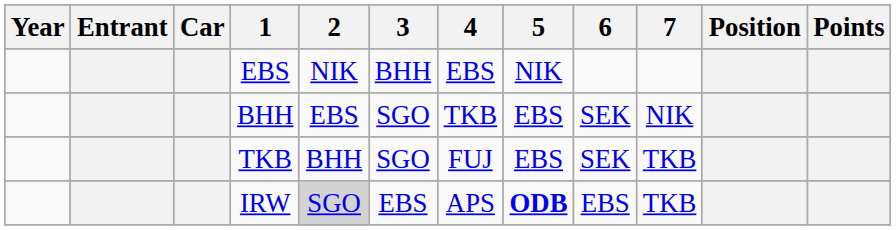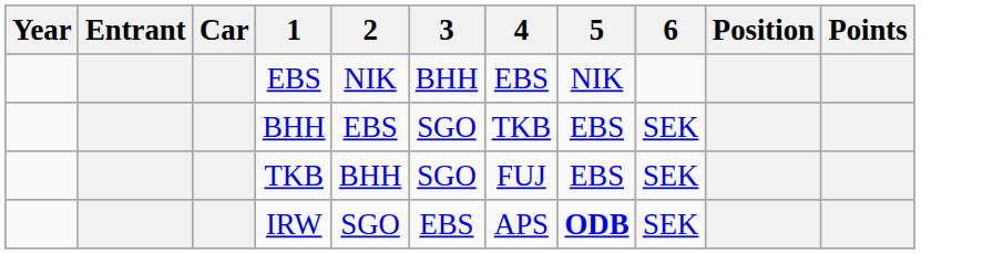- column: 7 | NIK | TKB | TKB
IRW | 2: lightgrey background -> no background
IRW | 6: EBS -> SEK
